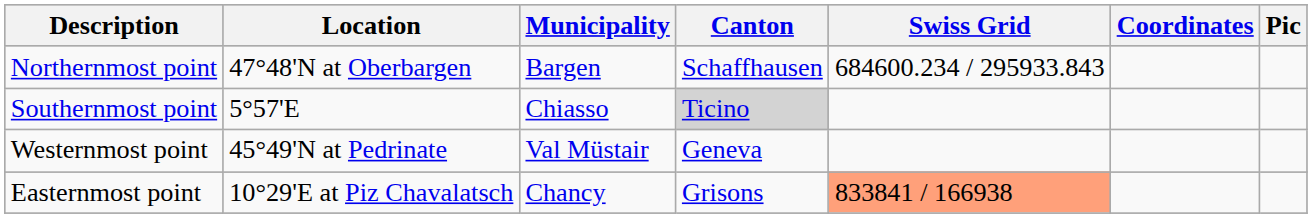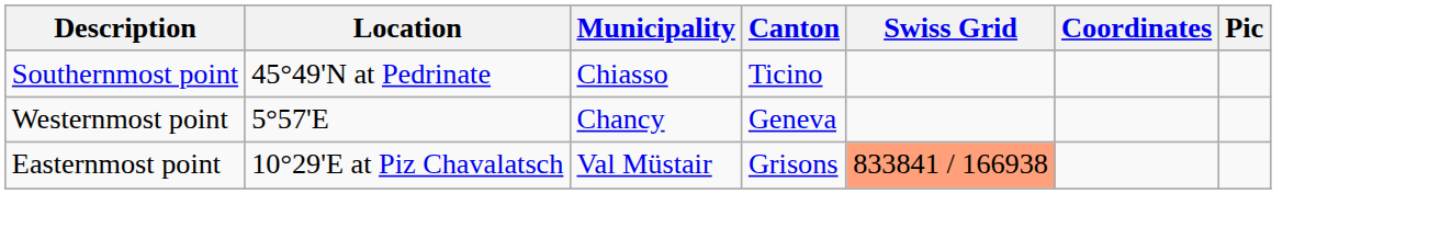- row: Northernmost point | 47°48'N at Oberbargen | Bargen | Schaffhausen | 684600.234 / 295933.843
Southernmost point | Location: 5°57'E -> 45°49'N at Pedrinate
Southernmost point | Canton: lightgrey background -> no background
Westernmost point | Location: 45°49'N at Pedrinate -> 5°57'E
Westernmost point | Municipality: Val Müstair -> Chancy
Easternmost point | Municipality: Chancy -> Val Müstair
